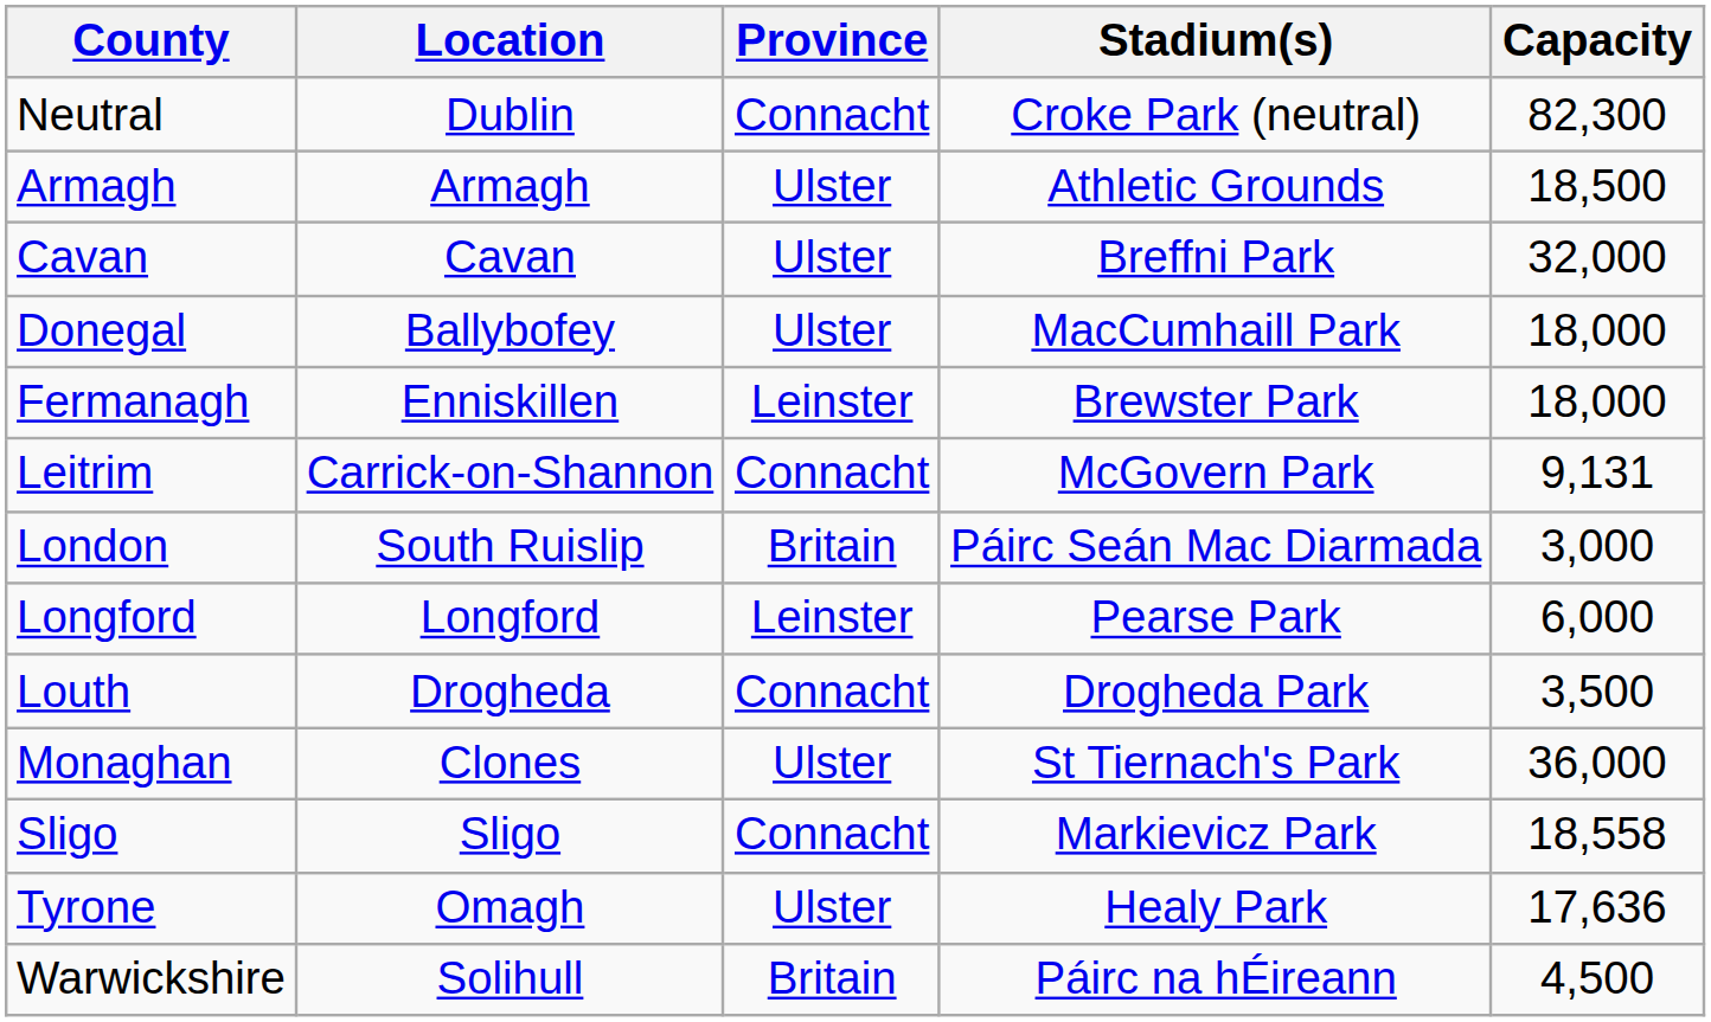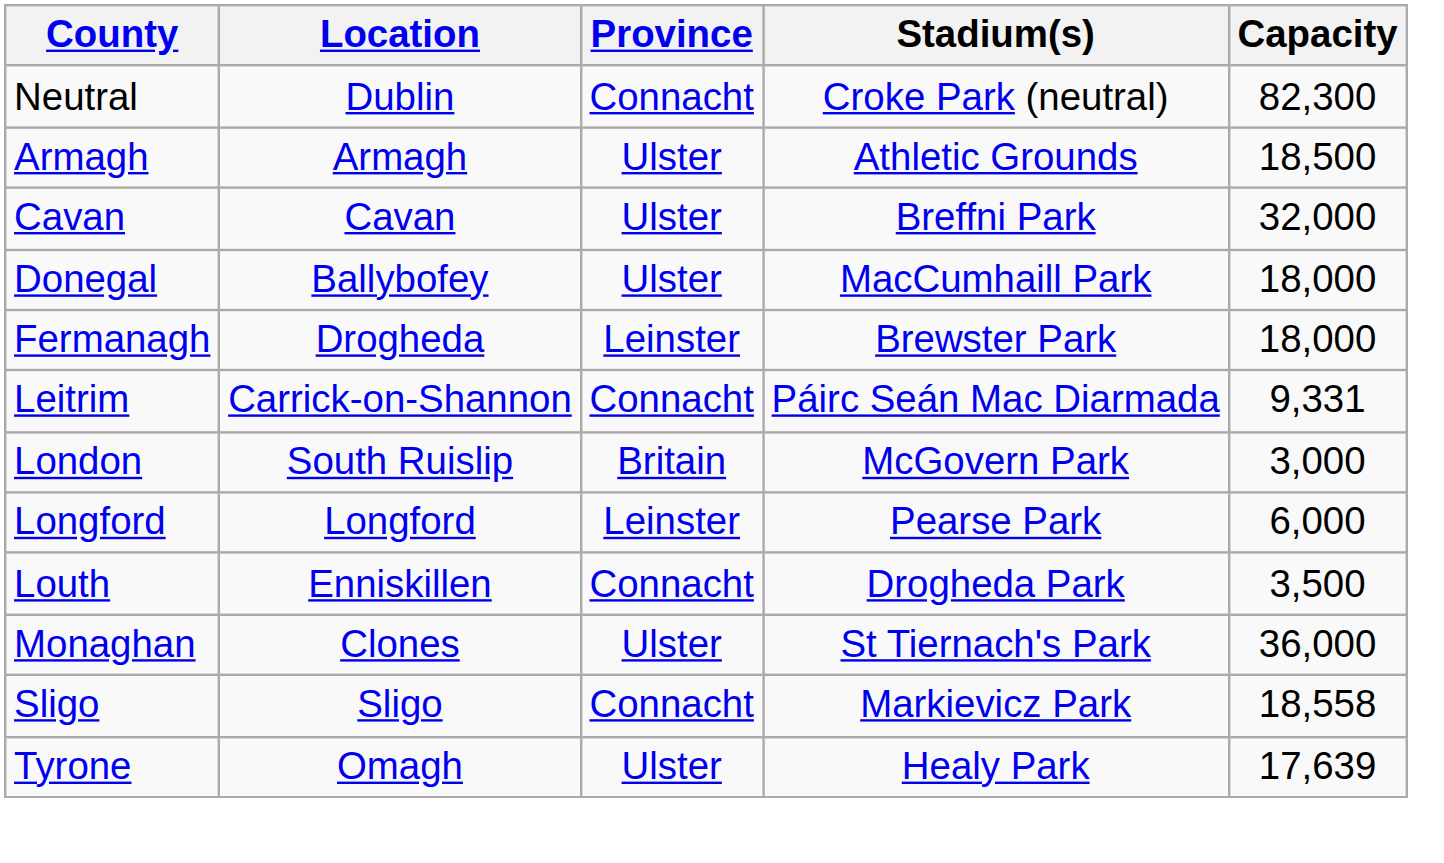Fermanagh | Location: Enniskillen -> Drogheda
Leitrim | Stadium(s): McGovern Park -> Páirc Seán Mac Diarmada
Leitrim | Capacity: 9,131 -> 9,331
London | Stadium(s): Páirc Seán Mac Diarmada -> McGovern Park
Louth | Location: Drogheda -> Enniskillen
Tyrone | Capacity: 17,636 -> 17,639
- row: Warwickshire | Solihull | Britain | Páirc na hÉireann | 4,500
